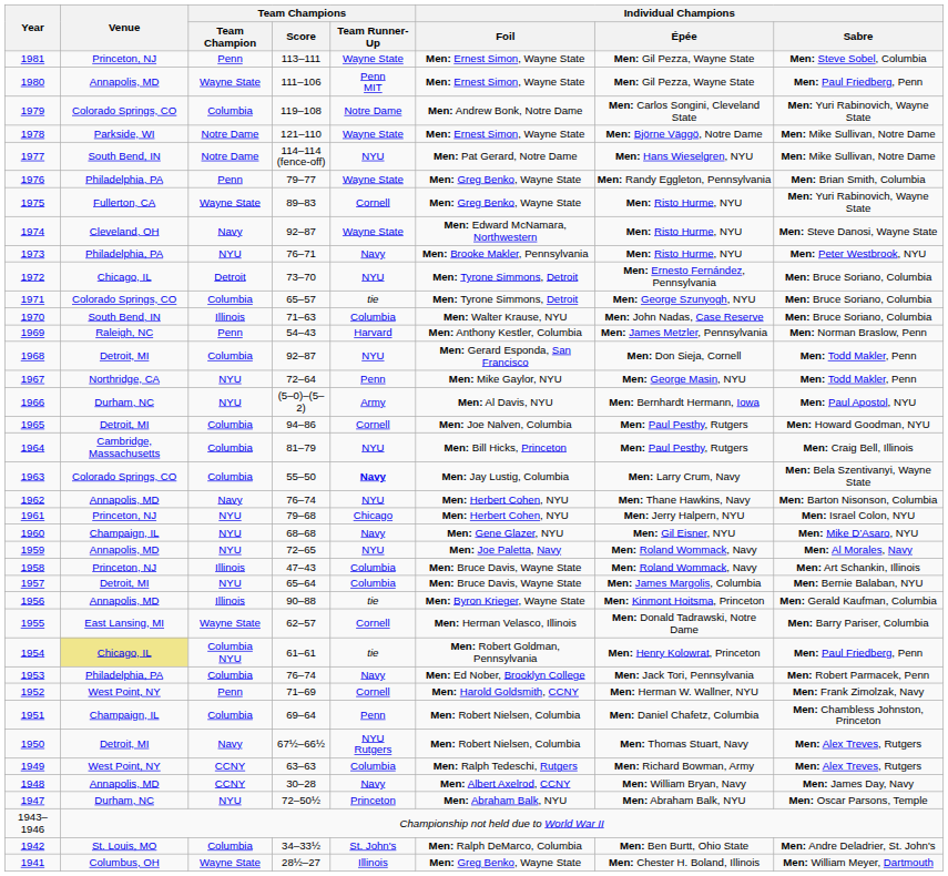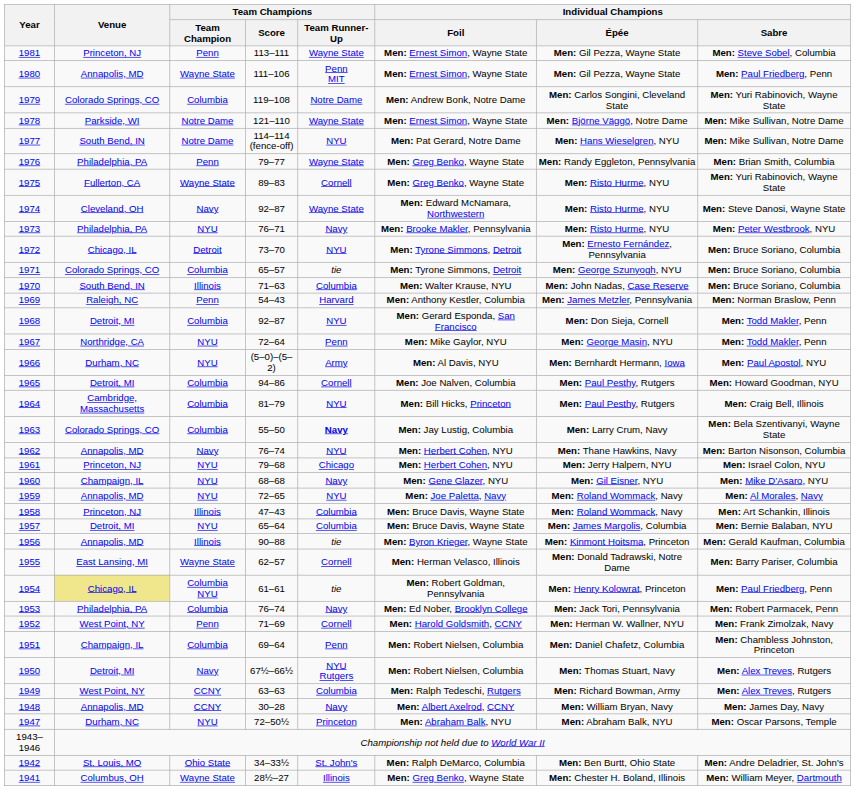1942 | Team Champions / Team Champion: Columbia -> Ohio State
